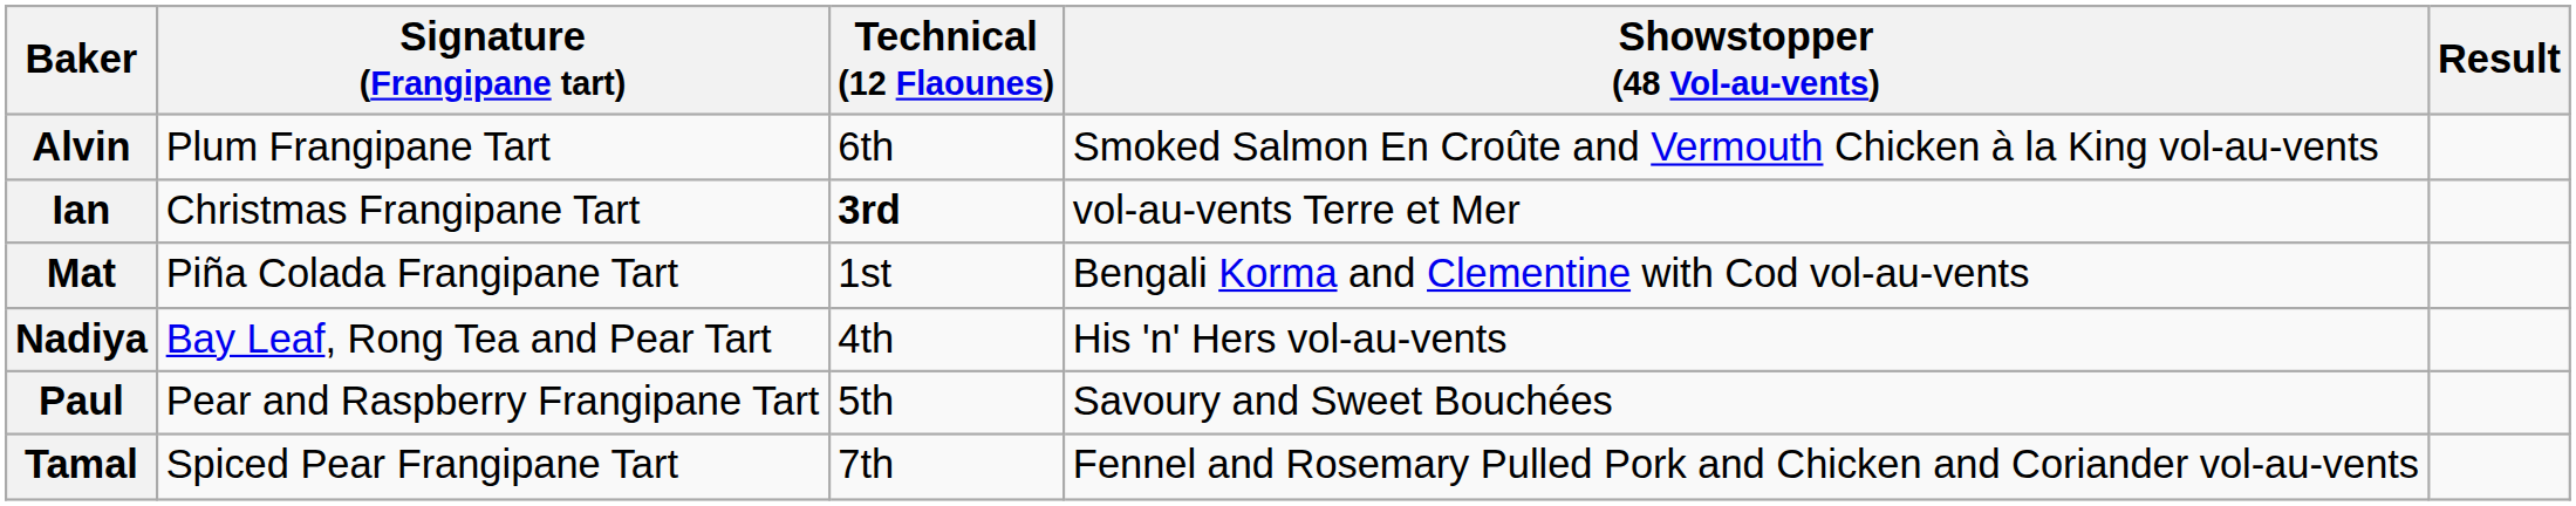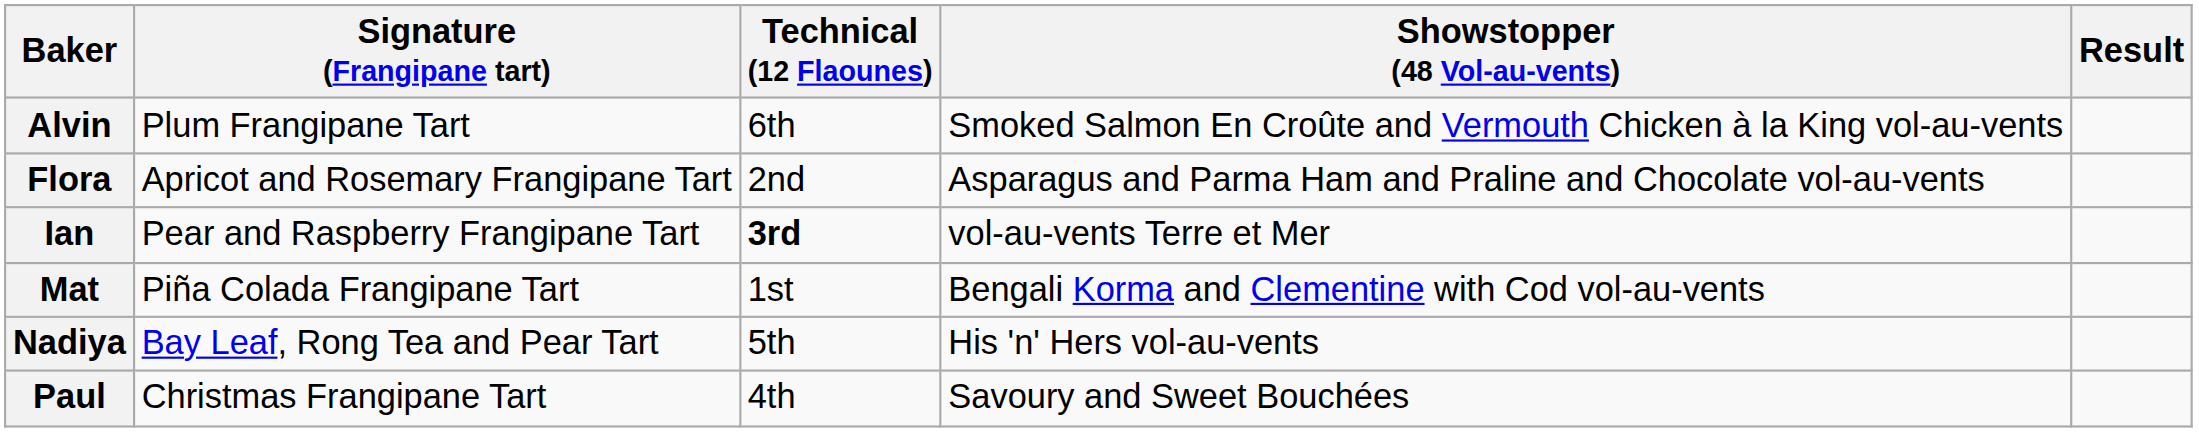+ row: Flora | Apricot and Rosemary Frangipane Tart | 2nd | Asparagus and Parma Ham and Praline and Chocolate vol-au-vents
Ian | Signature (Frangipane tart): Christmas Frangipane Tart -> Pear and Raspberry Frangipane Tart
Nadiya | Technical (12 Flaounes): 4th -> 5th
Paul | Signature (Frangipane tart): Pear and Raspberry Frangipane Tart -> Christmas Frangipane Tart
Paul | Technical (12 Flaounes): 5th -> 4th
- row: Tamal | Spiced Pear Frangipane Tart | 7th | Fennel and Rosemary Pulled Pork and Chicken and Coriander vol-au-vents
